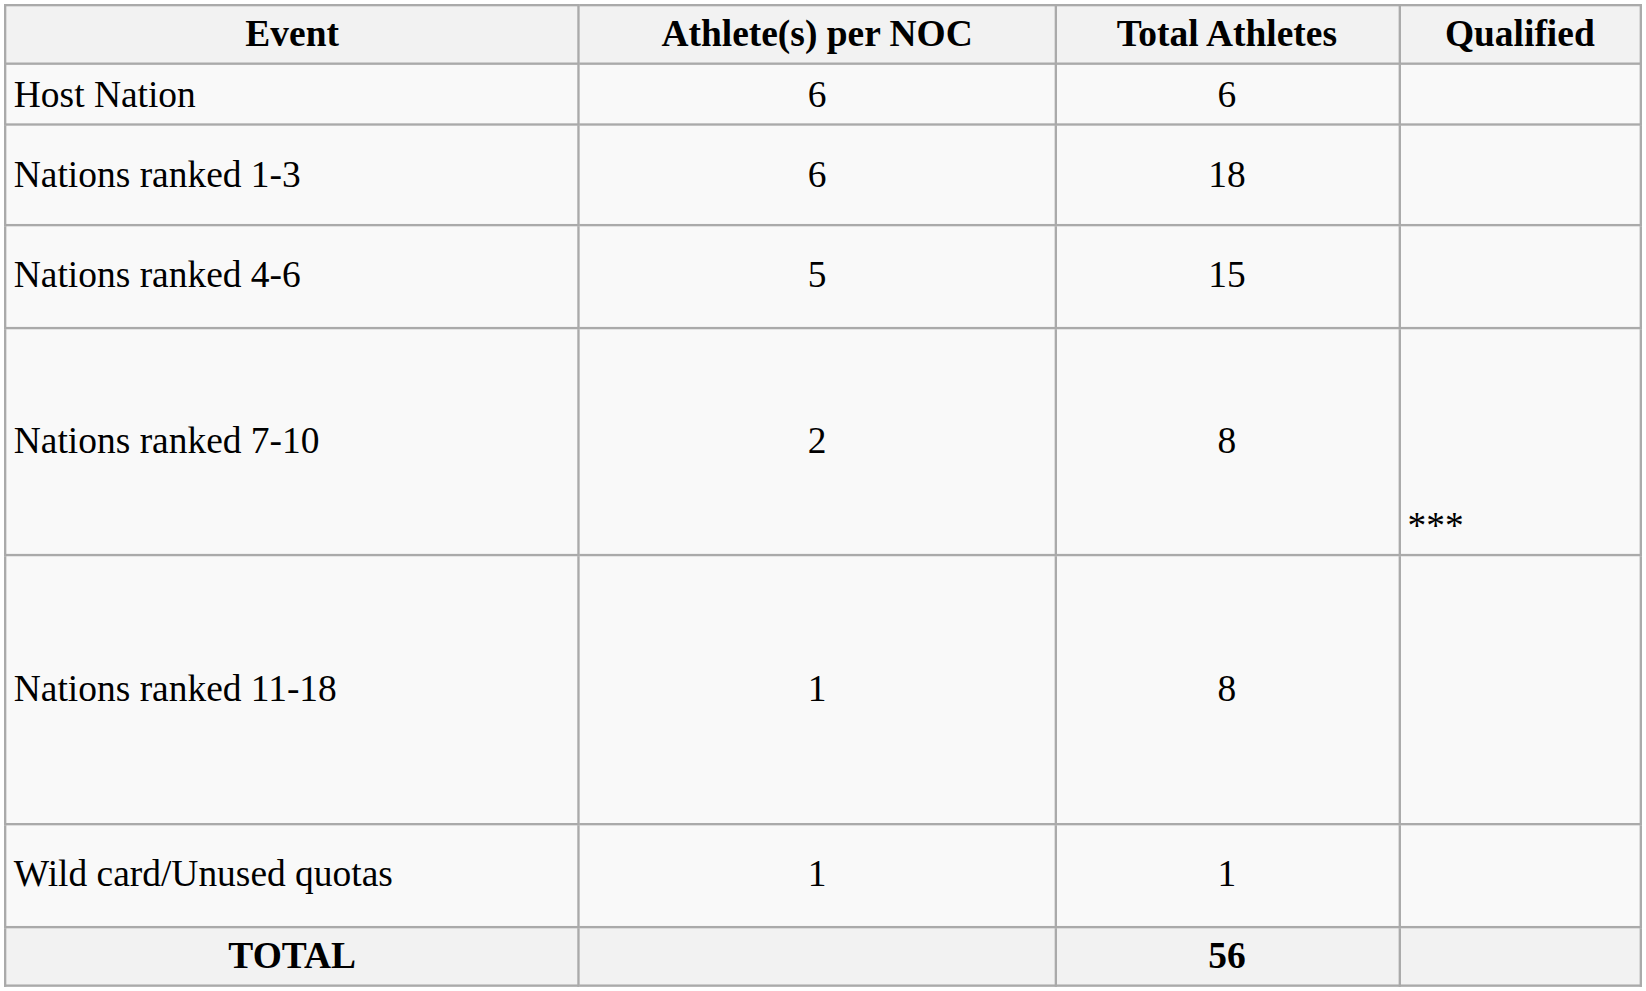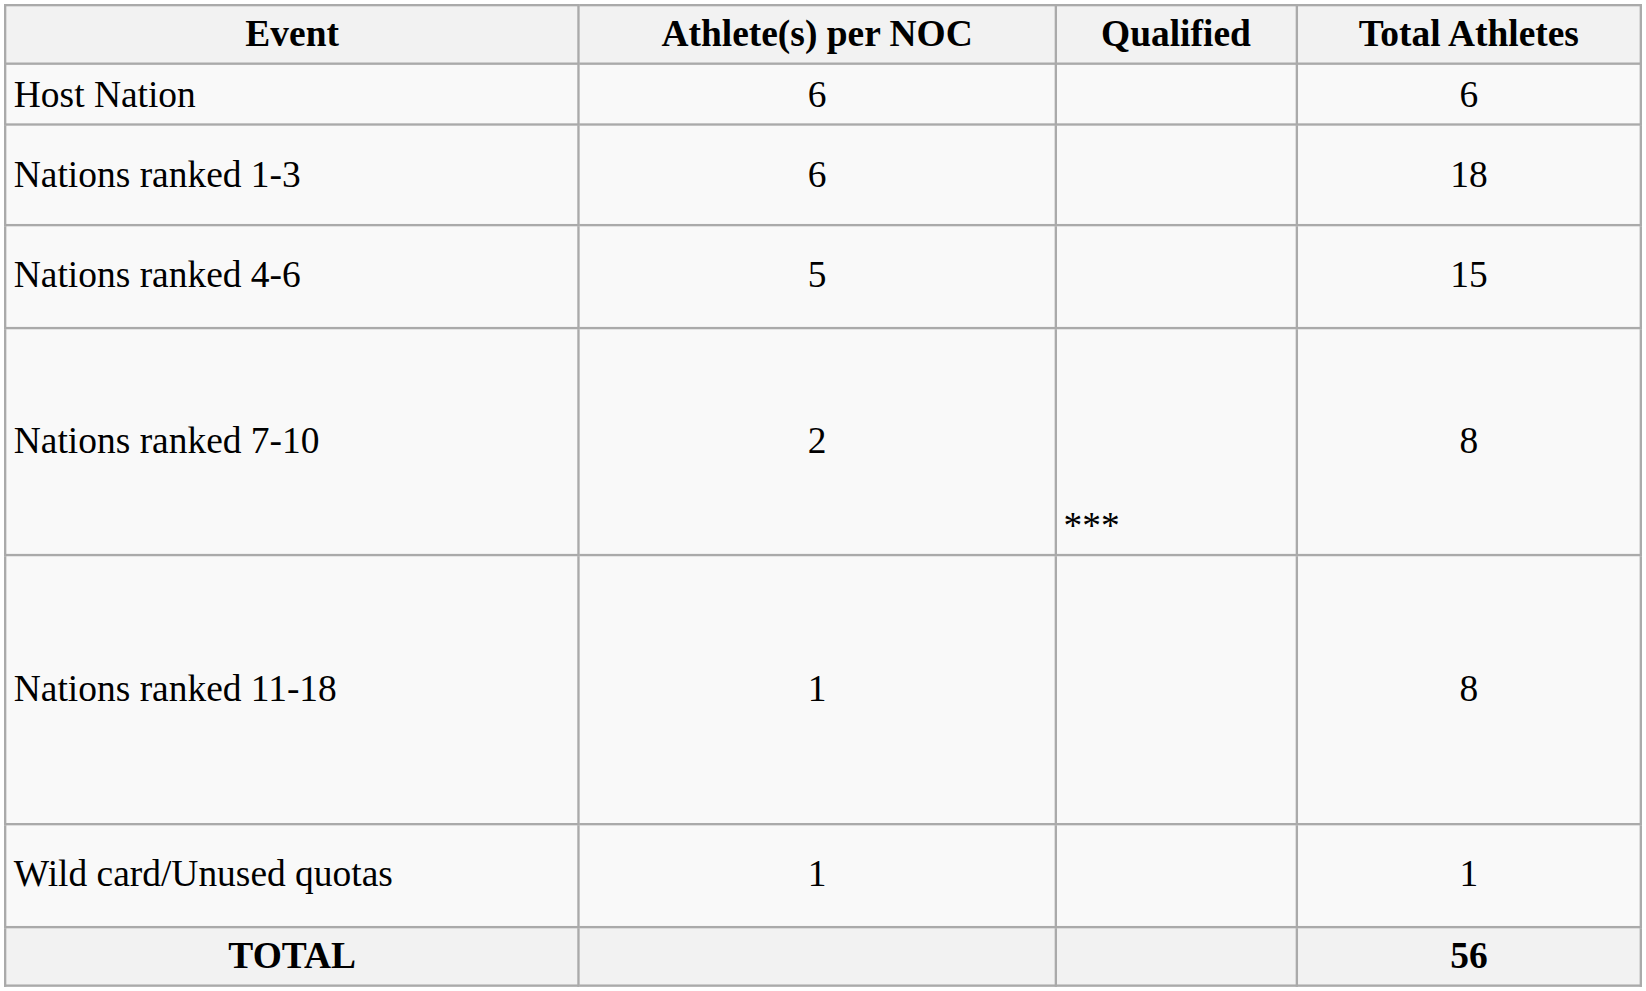columns swapped: Total Athletes <-> Qualified
